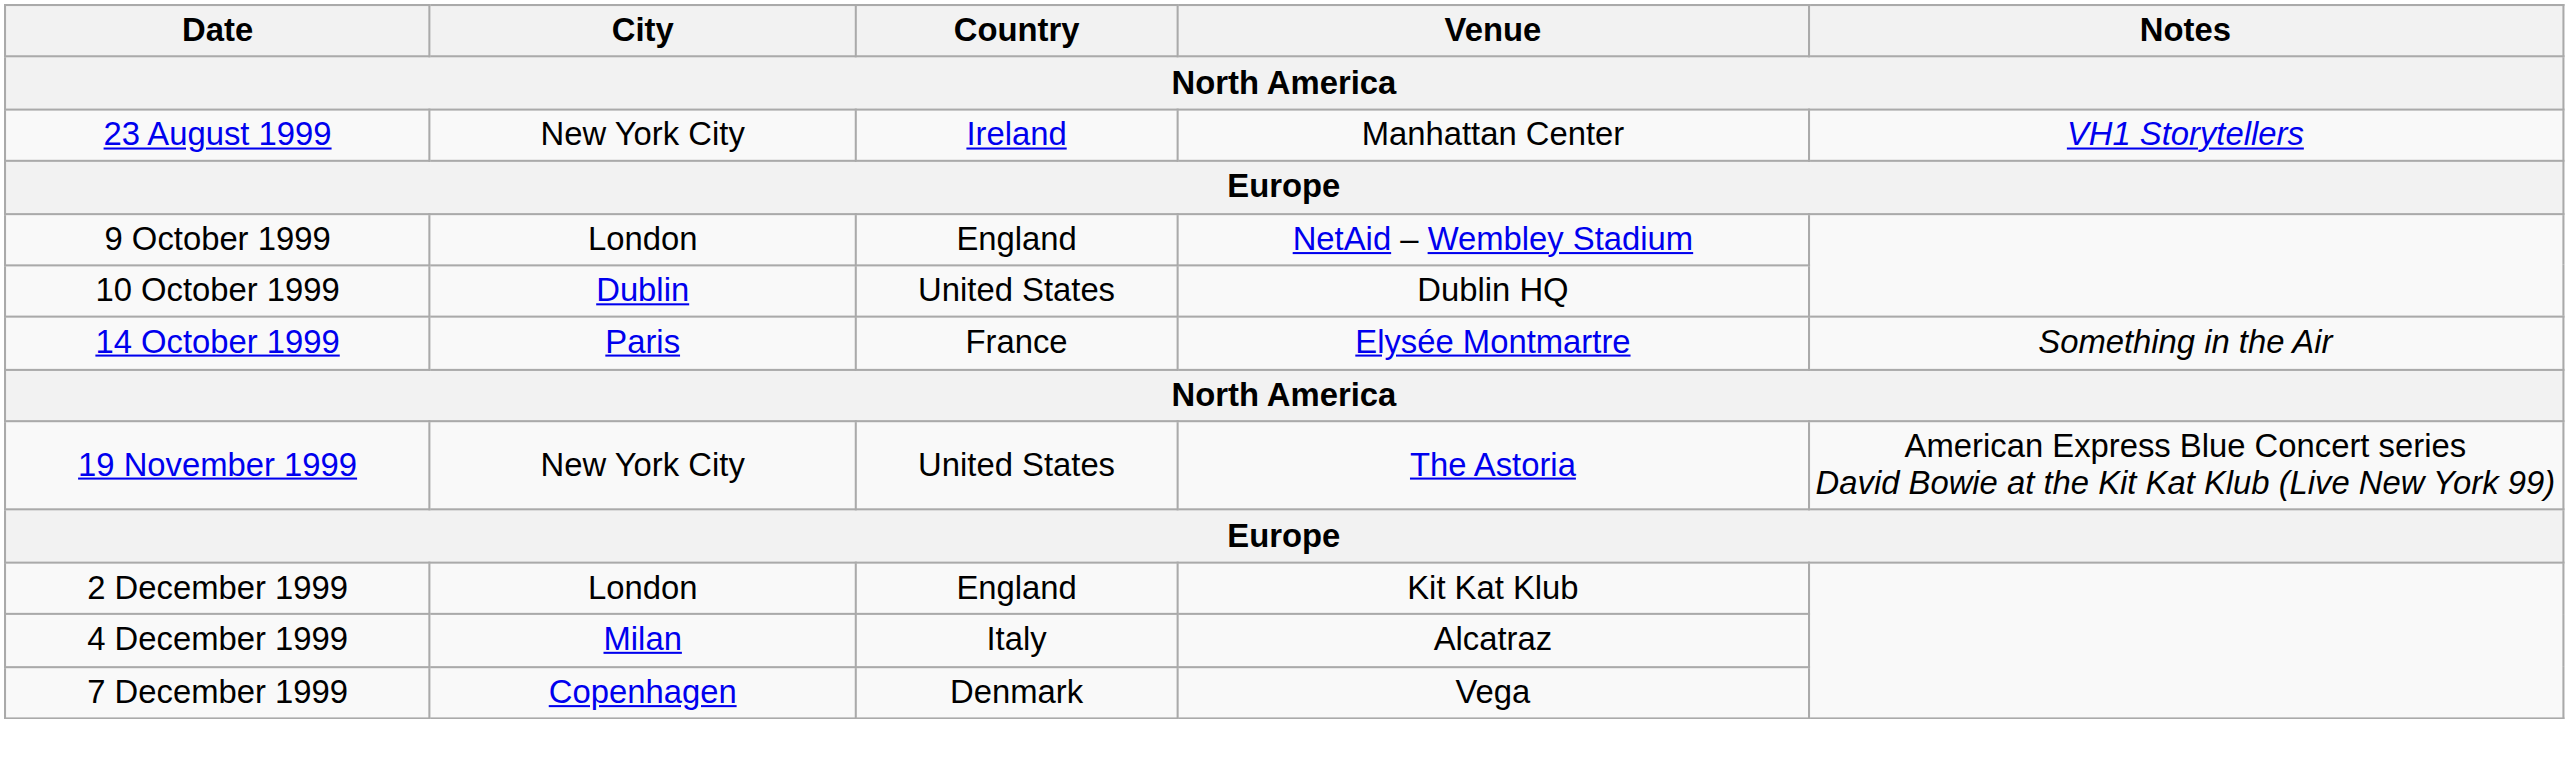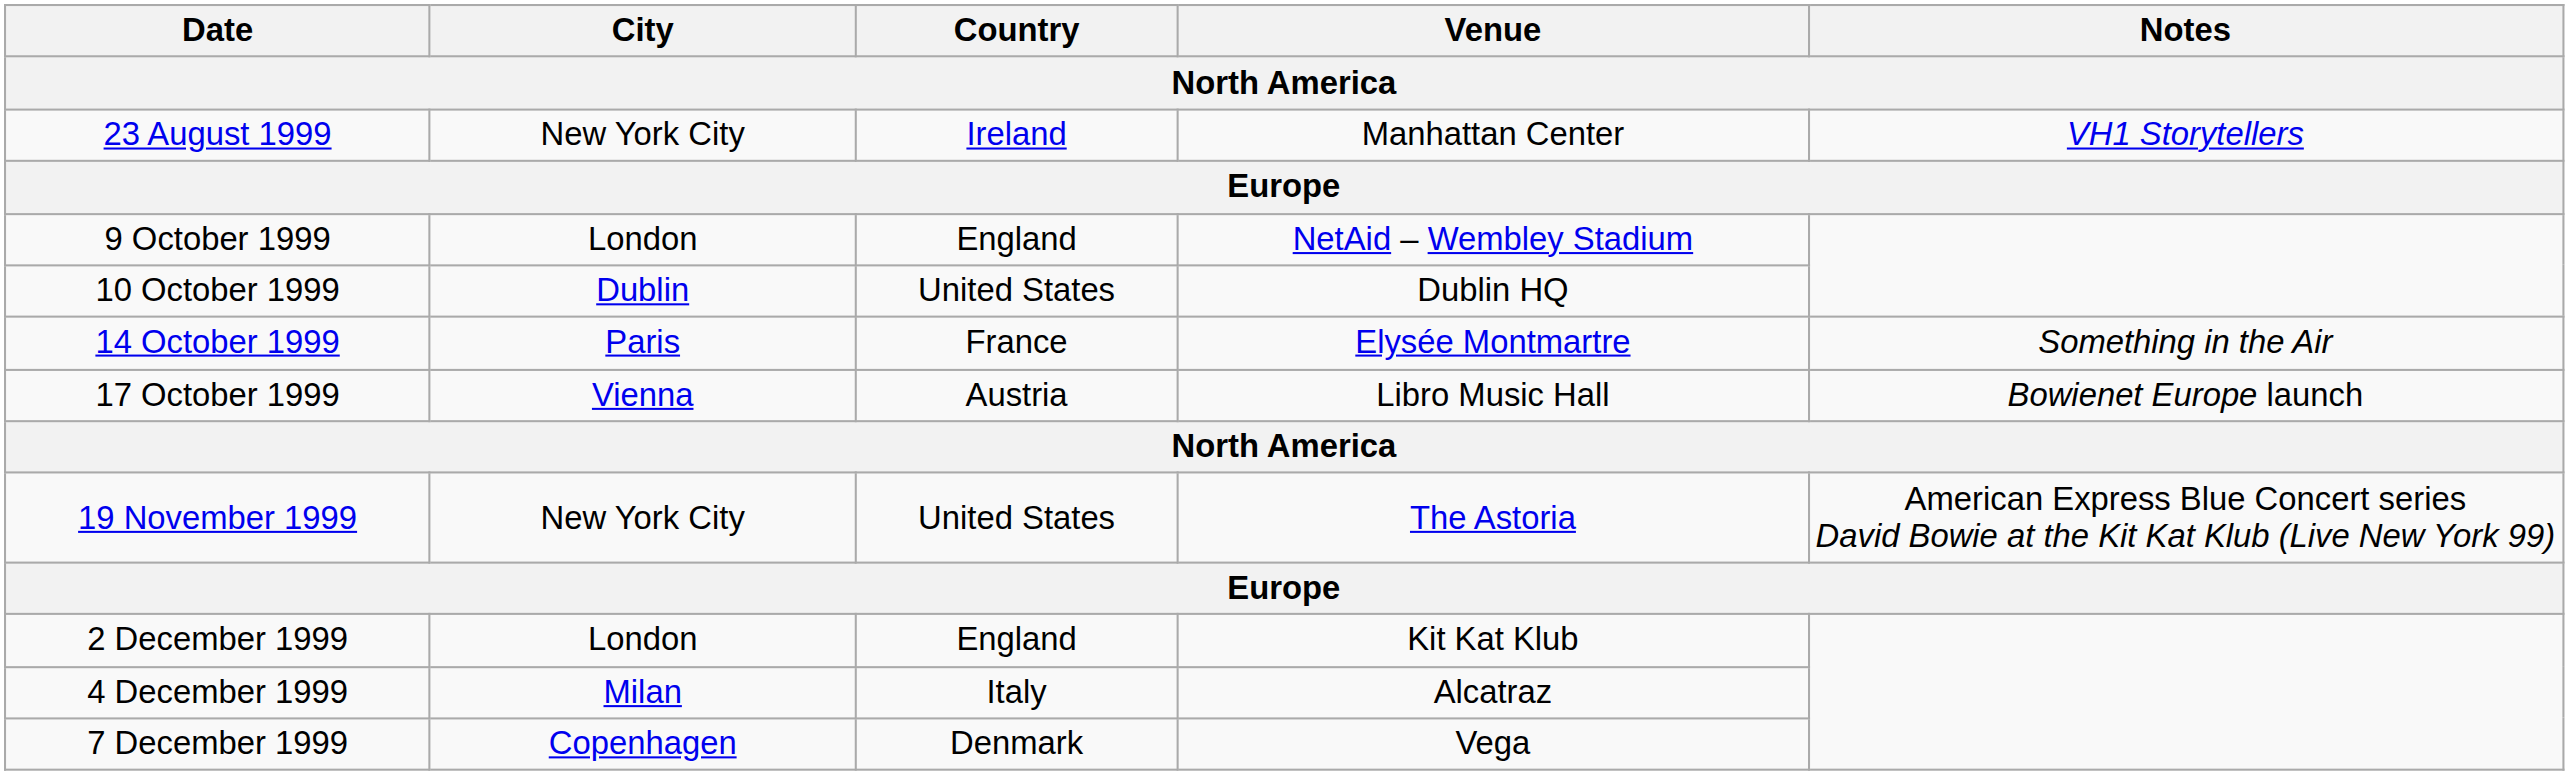+ row: 17 October 1999 | Vienna | Austria | Libro Music Hall | Bowienet Europe launch
